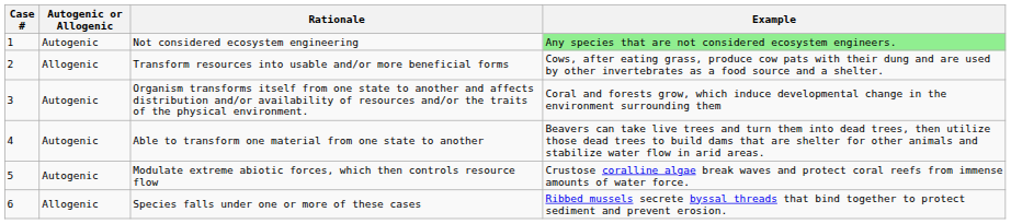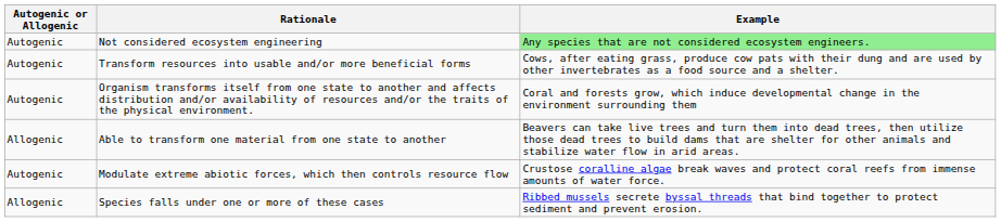- column: Case # | 1 | 2 | 3 | 4 | 5 | 6
Transform resources into usable and/or more beneficial forms | Autogenic or Allogenic: Allogenic -> Autogenic
Able to transform one material from one state to another | Autogenic or Allogenic: Autogenic -> Allogenic
